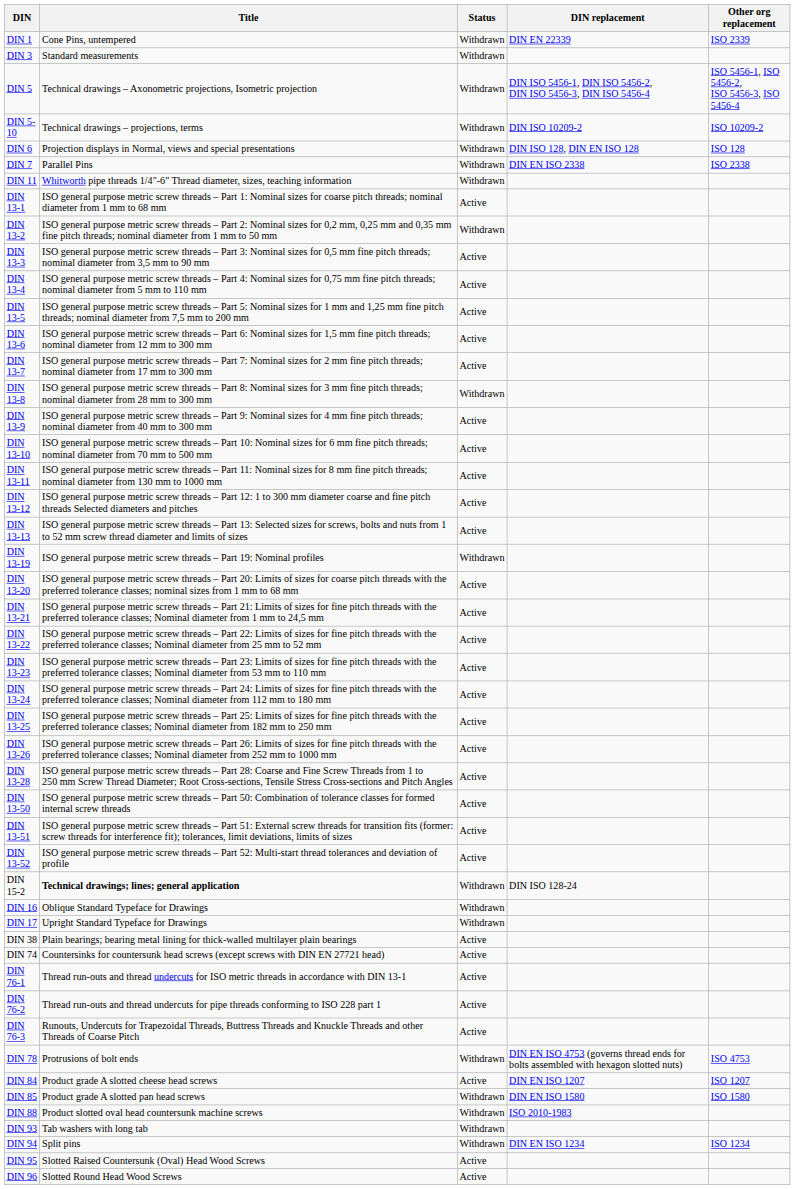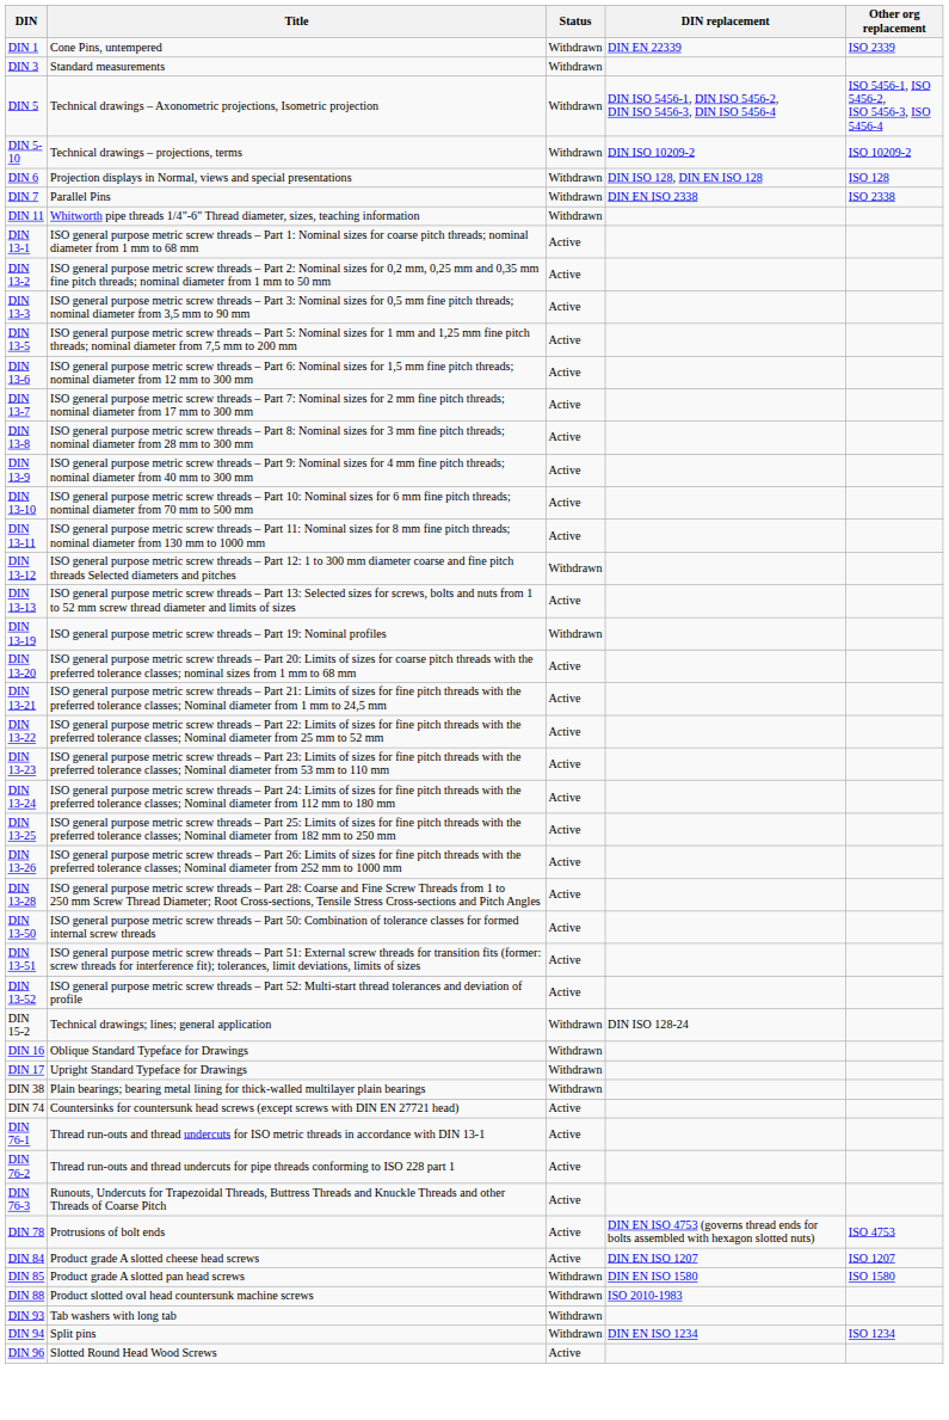DIN 13-2 | Status: Withdrawn -> Active
- row: DIN 13-4 | ISO general purpose metric screw threads – Part 4: Nominal sizes for 0,75 mm fine pitch threads; nominal diameter from 5 mm to 110 mm | Active
DIN 13-8 | Status: Withdrawn -> Active
DIN 13-12 | Status: Active -> Withdrawn
DIN 15-2 | Title: bold -> normal
DIN 38 | Status: Active -> Withdrawn
DIN 78 | Status: Withdrawn -> Active
- row: DIN 95 | Slotted Raised Countersunk (Oval) Head Wood Screws | Active
